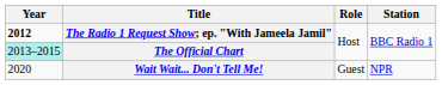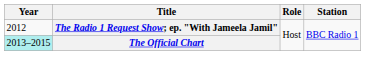The Radio 1 Request Show; ep. "With Jameela Jamil" | Year: bold -> normal
- row: 2020 | Wait Wait... Don't Tell Me! | Guest | NPR
